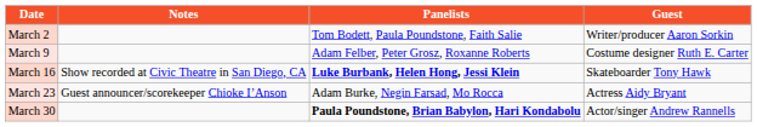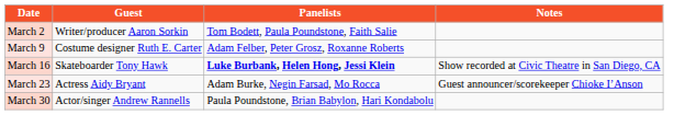columns swapped: Guest <-> Notes
March 30 | Panelists: bold -> normal
